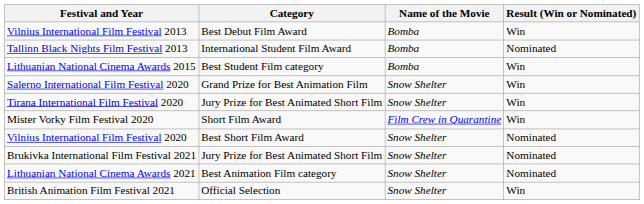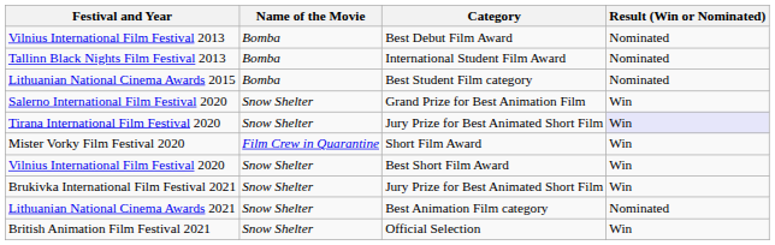columns swapped: Category <-> Name of the Movie
Vilnius International Film Festival 2013 | Result (Win or Nominated): Win -> Nominated
Lithuanian National Cinema Awards 2015 | Result (Win or Nominated): Win -> Nominated
Tirana International Film Festival 2020 | Result (Win or Nominated): no background -> lavender background
Vilnius International Film Festival 2020 | Result (Win or Nominated): Nominated -> Win
Brukivka International Film Festival 2021 | Result (Win or Nominated): Nominated -> Win
